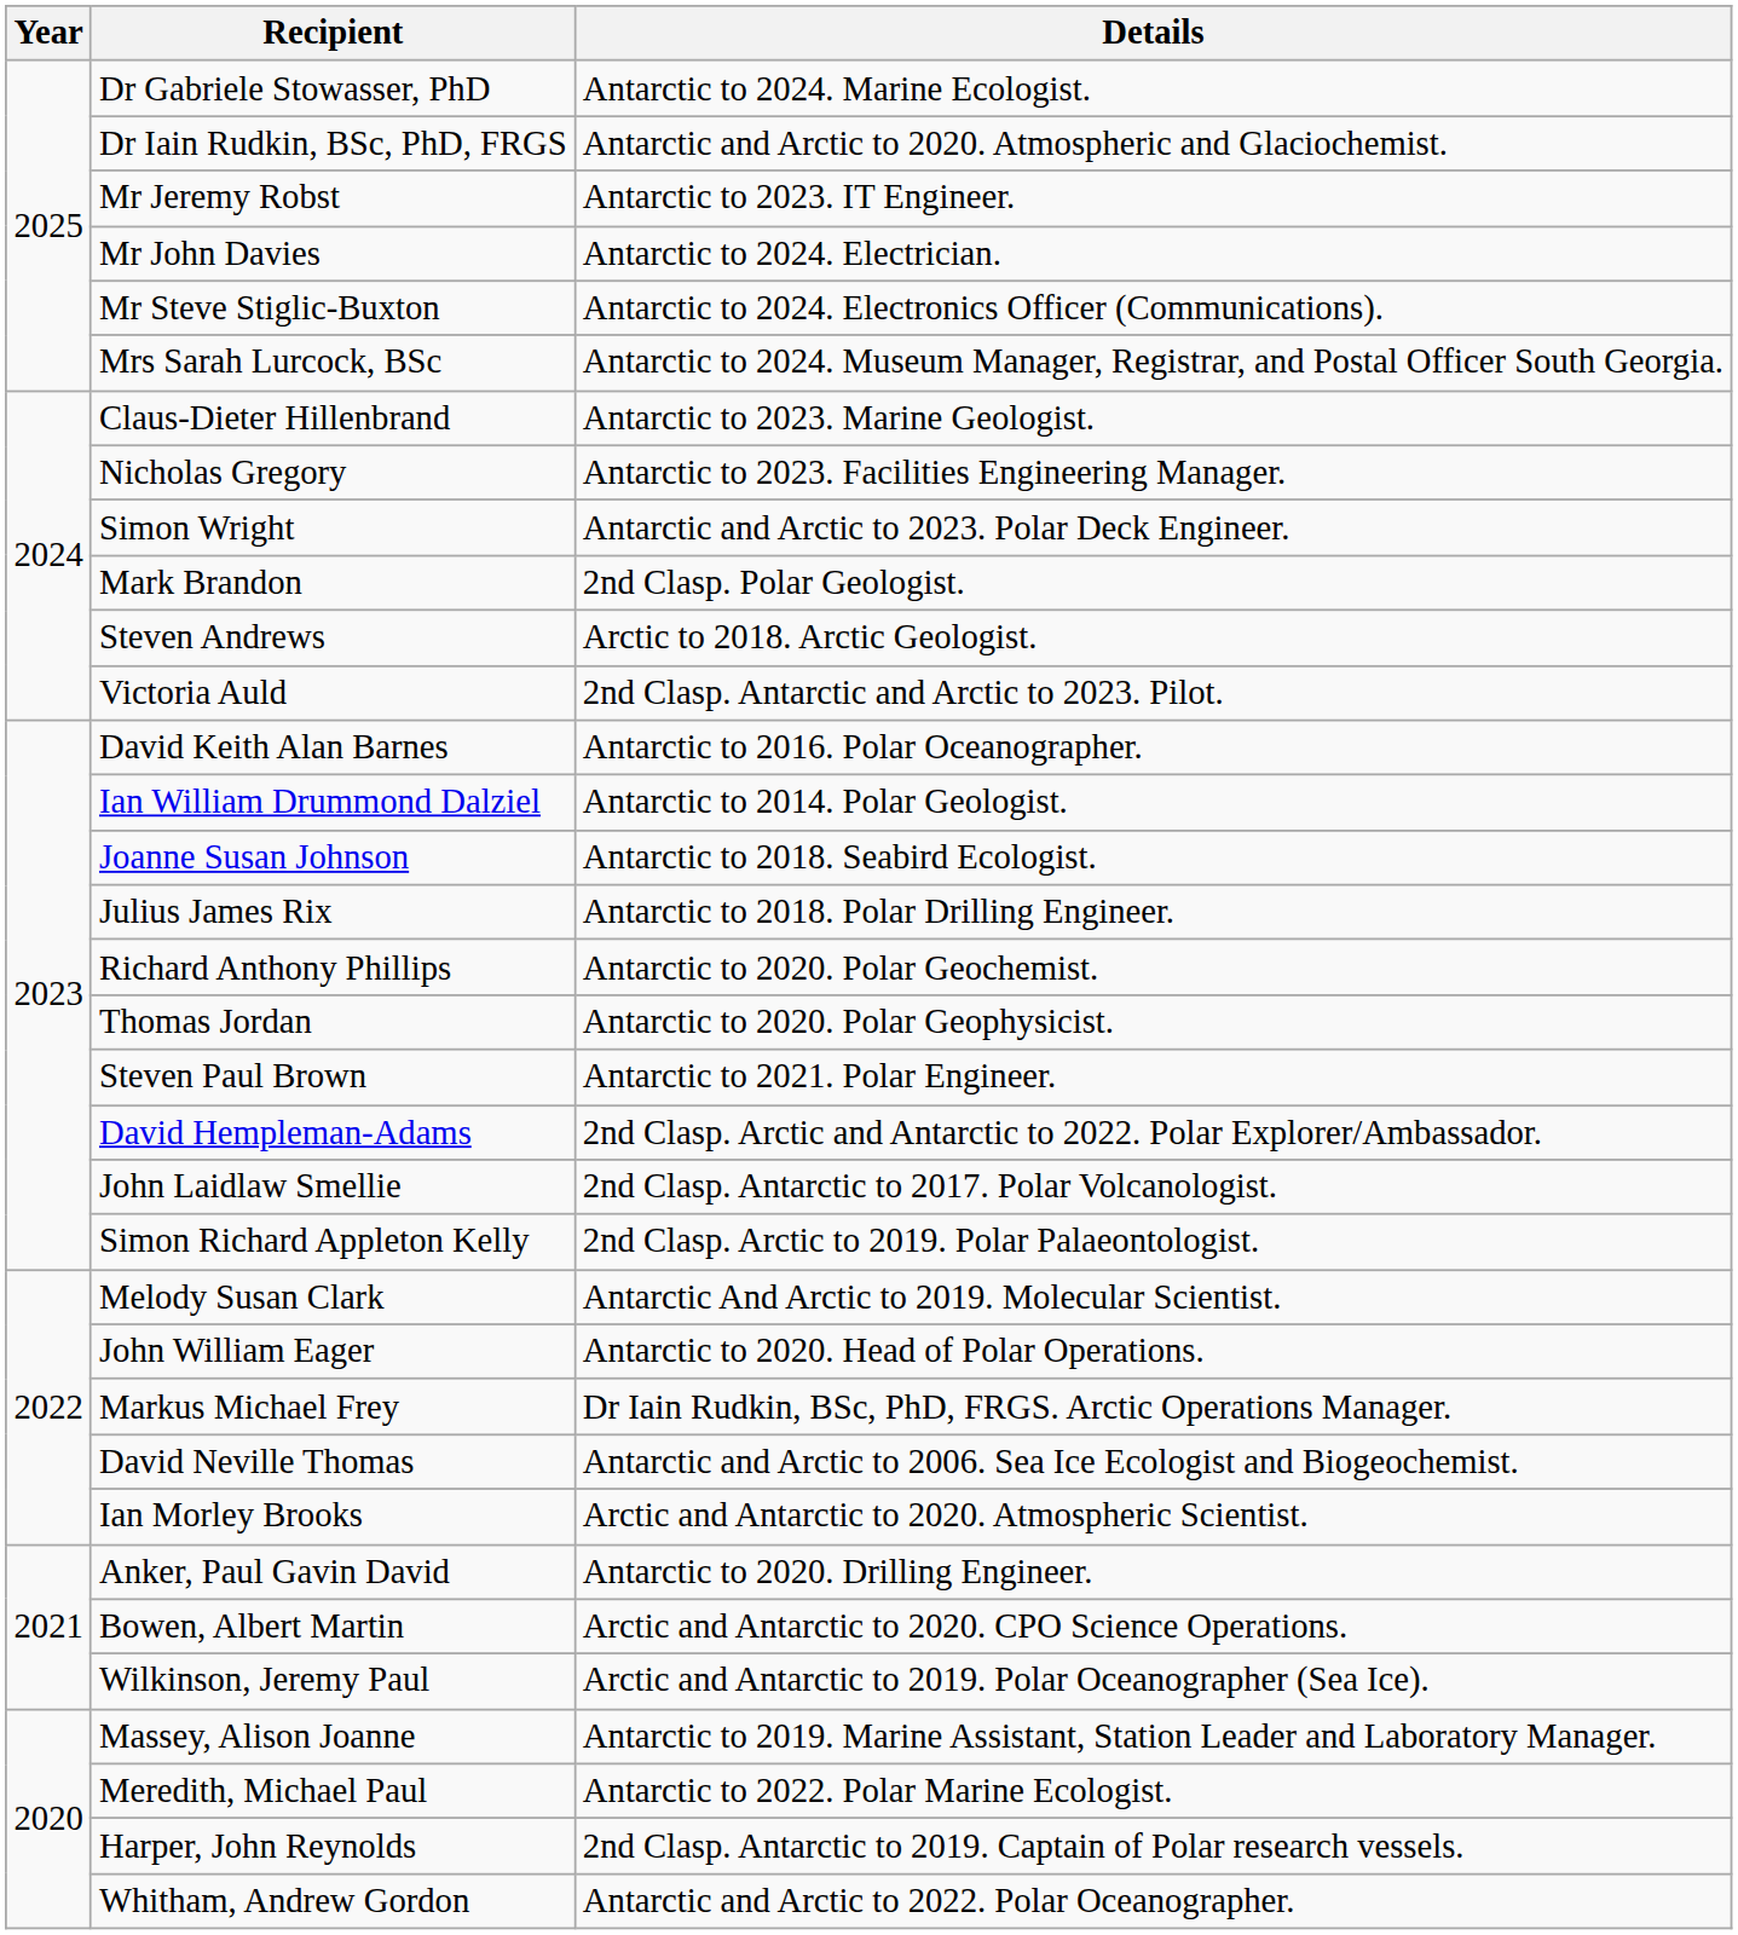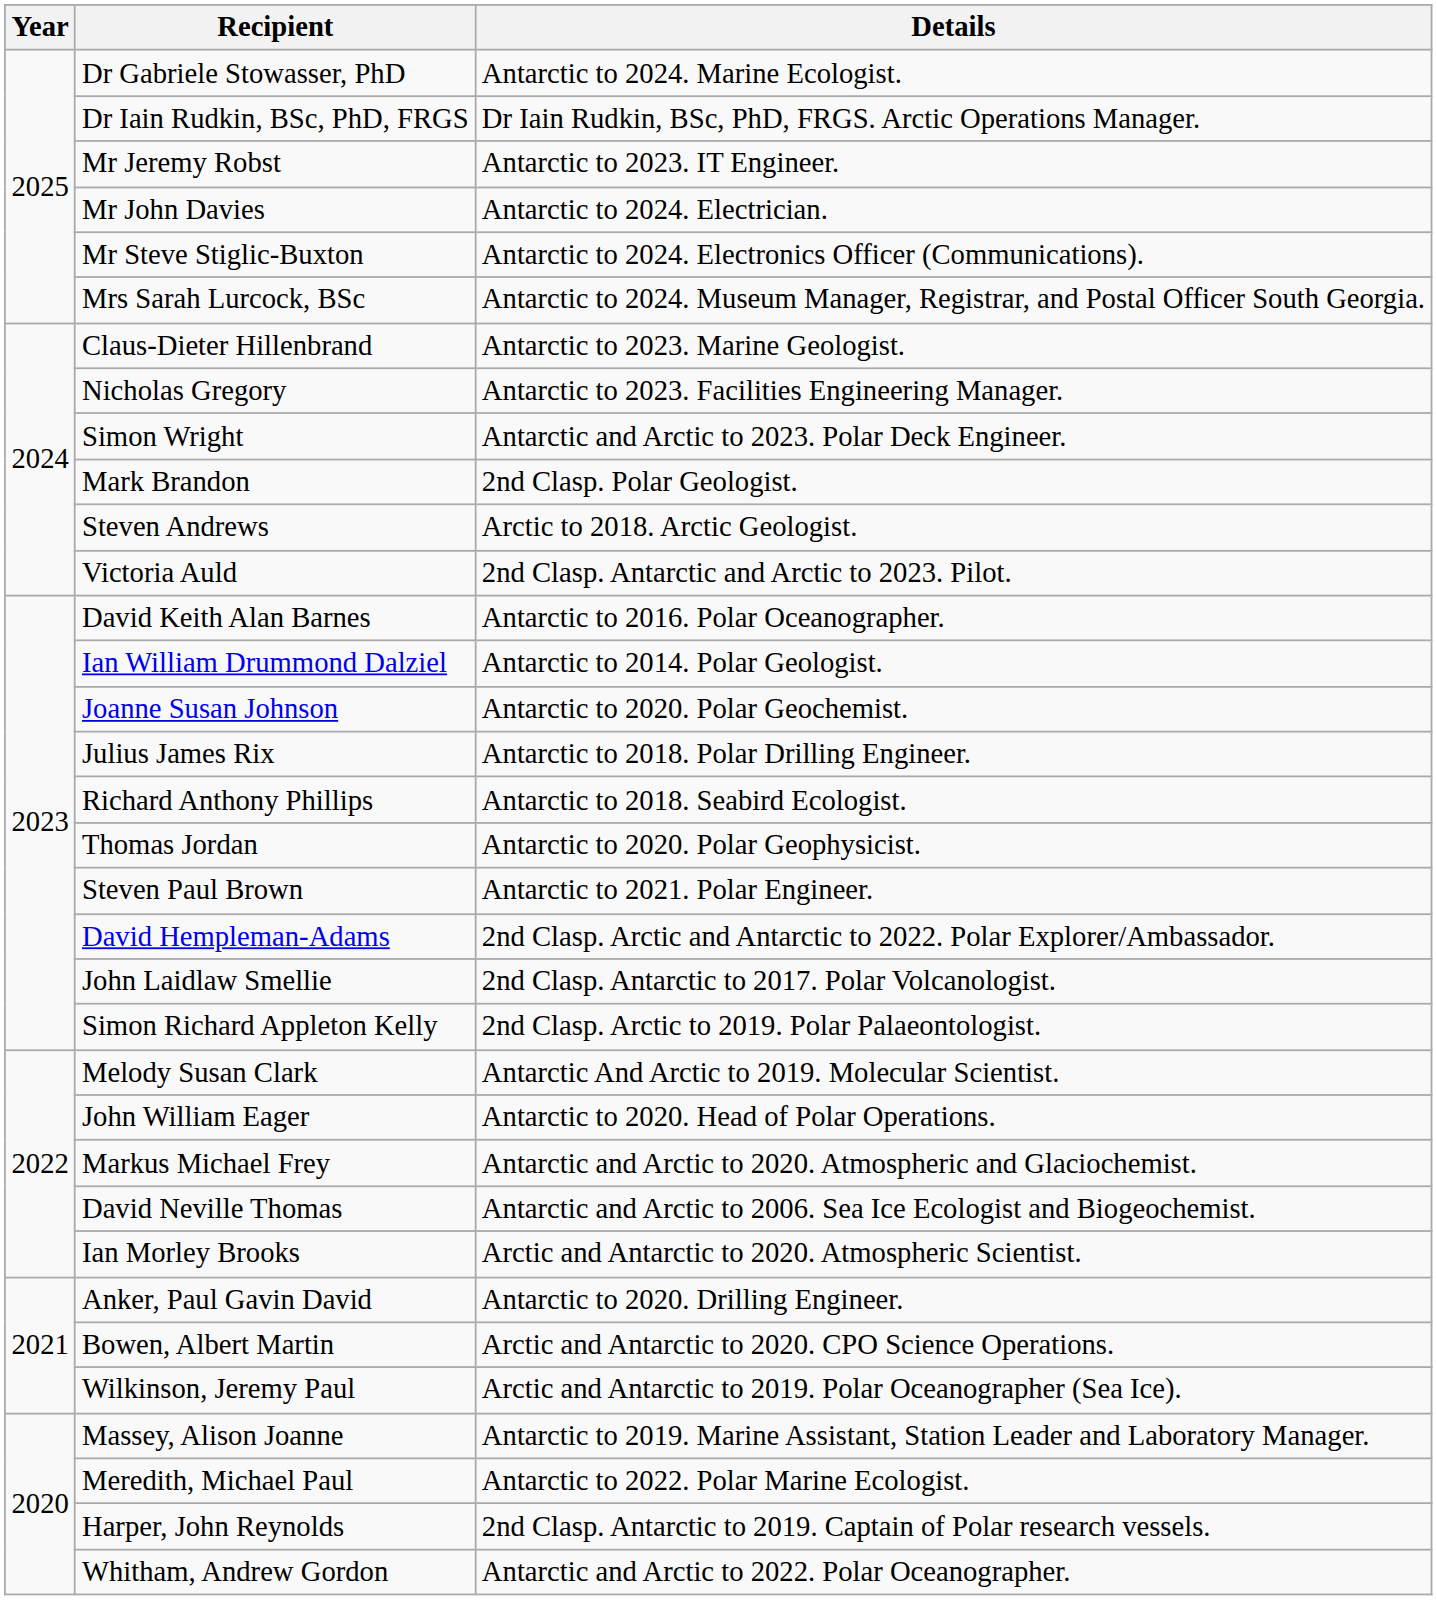Dr Iain Rudkin, BSc, PhD, FRGS | Details: Antarctic and Arctic to 2020. Atmospheric and Glaciochemist. -> Dr Iain Rudkin, BSc, PhD, FRGS. Arctic Operations Manager.
Joanne Susan Johnson | Details: Antarctic to 2018. Seabird Ecologist. -> Antarctic to 2020. Polar Geochemist.
Richard Anthony Phillips | Details: Antarctic to 2020. Polar Geochemist. -> Antarctic to 2018. Seabird Ecologist.
Markus Michael Frey | Details: Dr Iain Rudkin, BSc, PhD, FRGS. Arctic Operations Manager. -> Antarctic and Arctic to 2020. Atmospheric and Glaciochemist.
